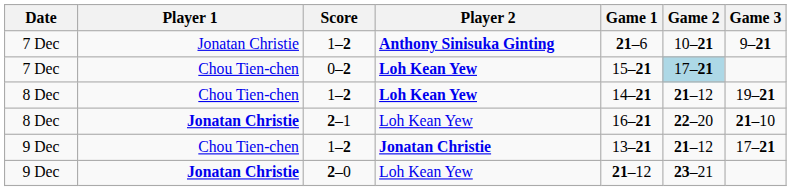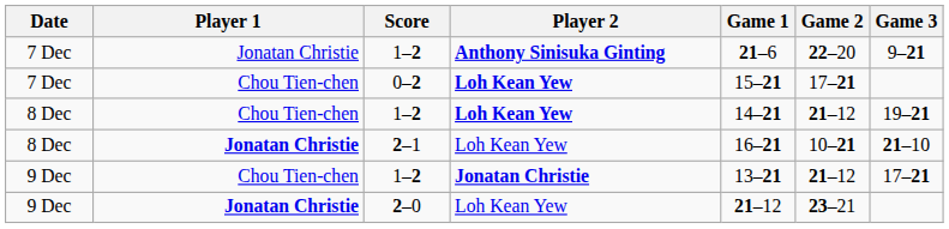7 Dec / 1–2 | Game 2: 10–21 -> 22–20
0–2 | Game 2: lightblue background -> no background
2–1 | Game 2: 22–20 -> 10–21
